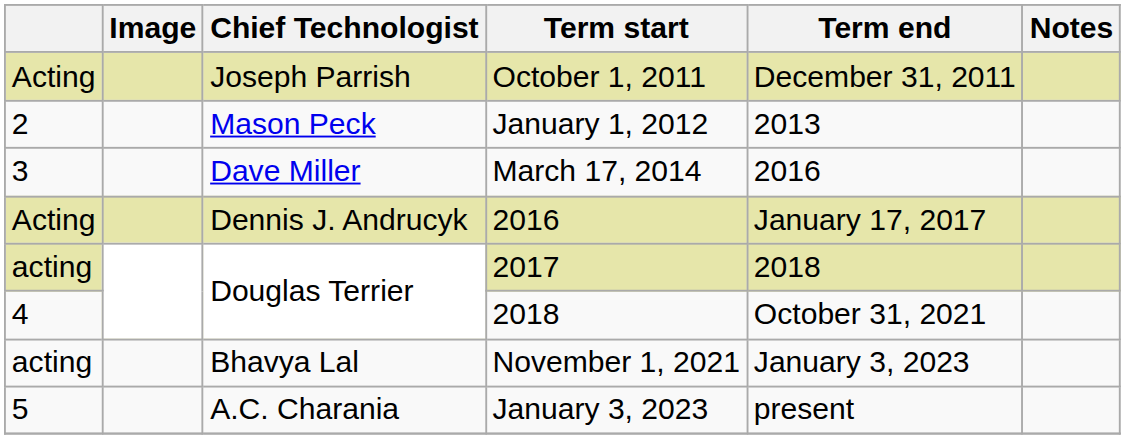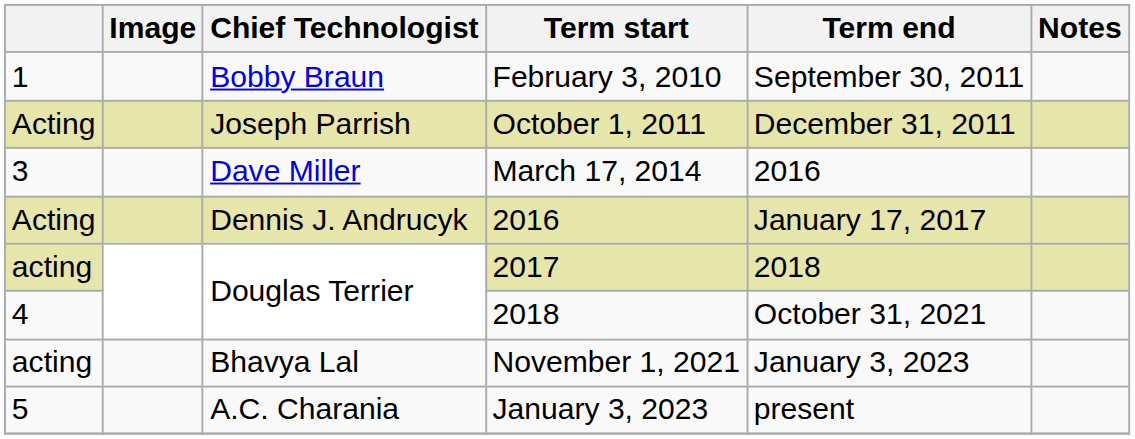+ row: 1 | Bobby Braun | February 3, 2010 | September 30, 2011
- row: 2 | Mason Peck | January 1, 2012 | 2013
